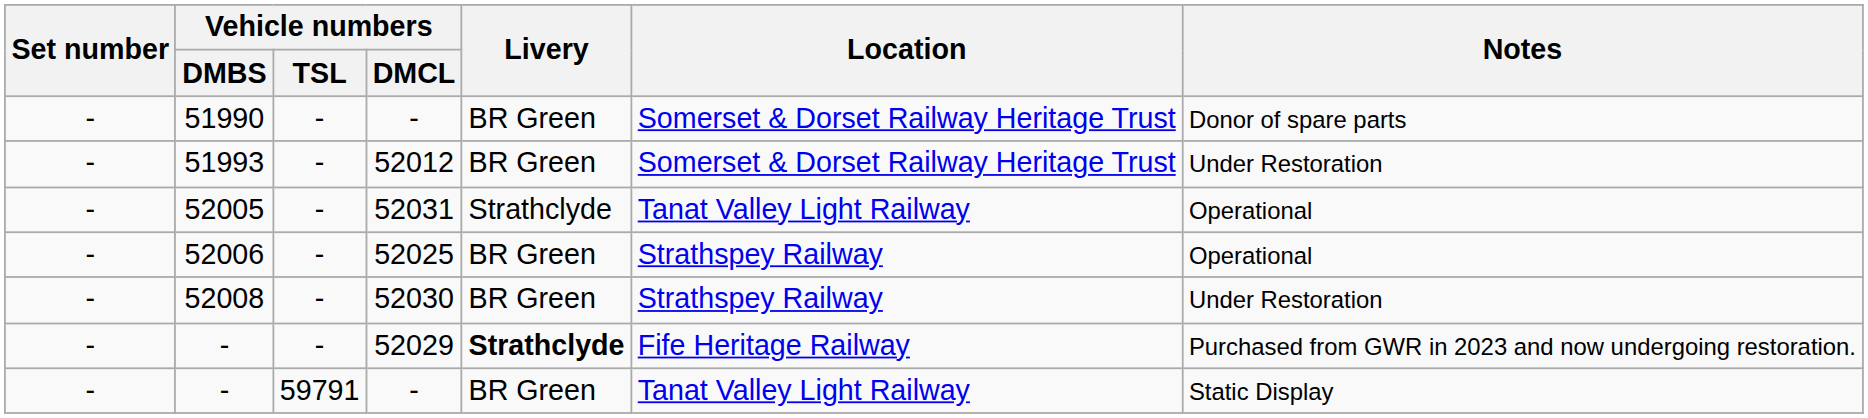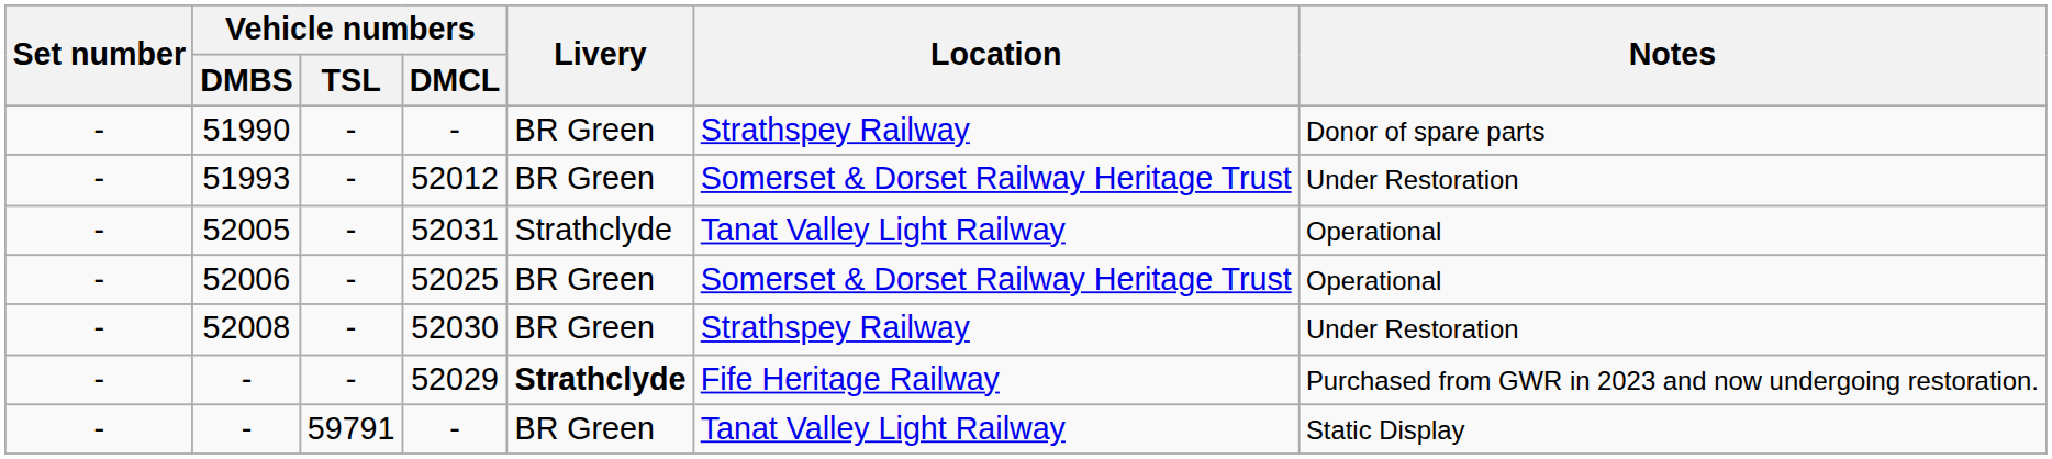51990 | Location: Somerset & Dorset Railway Heritage Trust -> Strathspey Railway
52006 | Location: Strathspey Railway -> Somerset & Dorset Railway Heritage Trust
